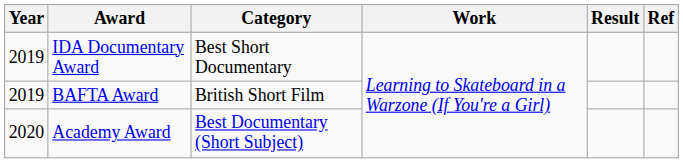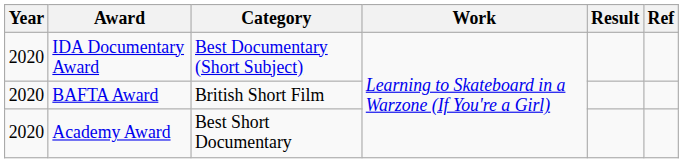IDA Documentary Award | Year: 2019 -> 2020
IDA Documentary Award | Category: Best Short Documentary -> Best Documentary (Short Subject)
BAFTA Award | Year: 2019 -> 2020
Academy Award | Category: Best Documentary (Short Subject) -> Best Short Documentary
